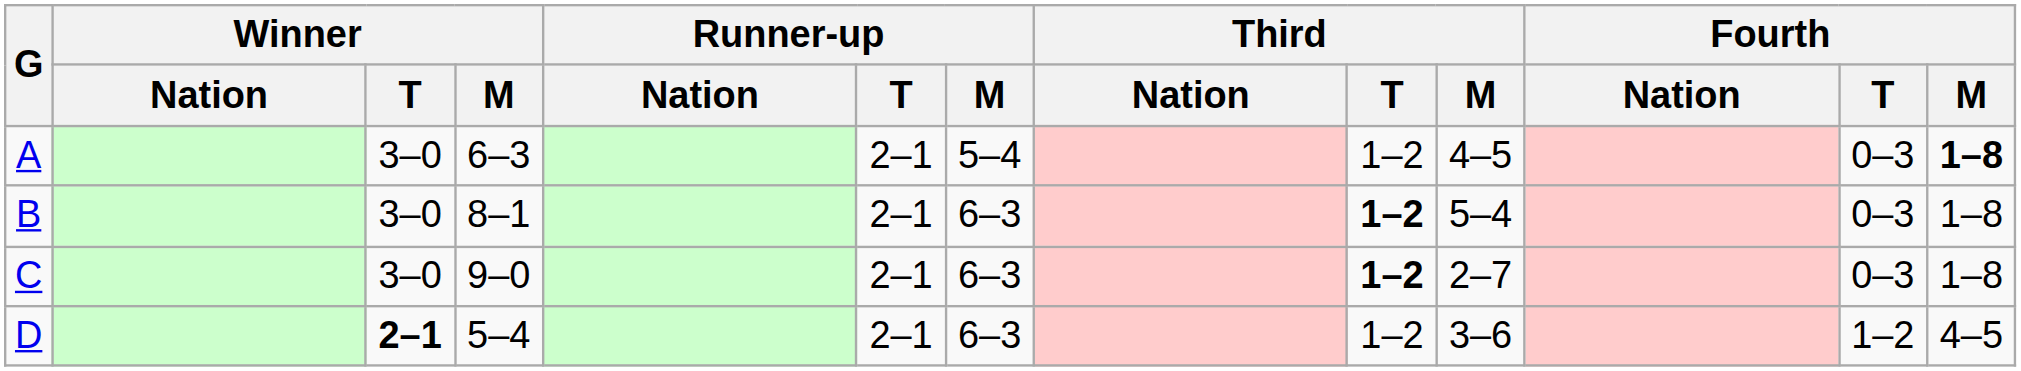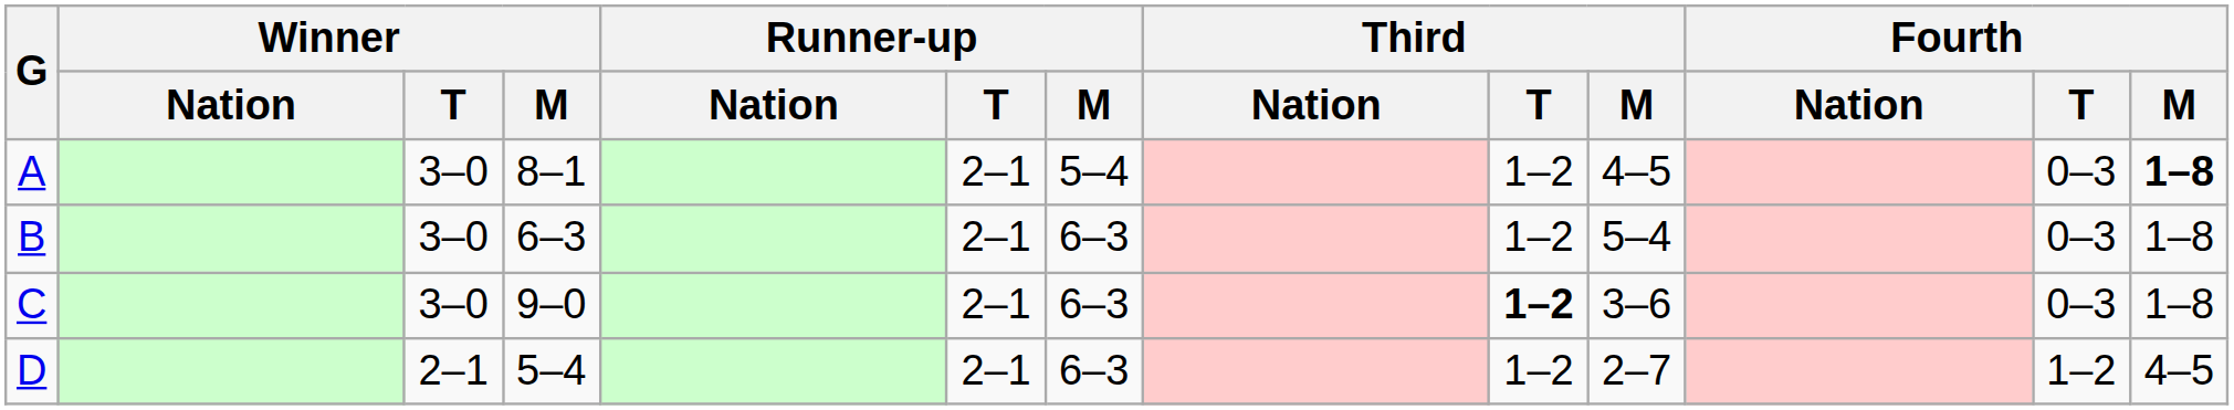A | Winner / M: 6–3 -> 8–1
B | Winner / M: 8–1 -> 6–3
B | Third / T: bold -> normal
C | Third / M: 2–7 -> 3–6
D | Winner / T: bold -> normal
D | Third / M: 3–6 -> 2–7
